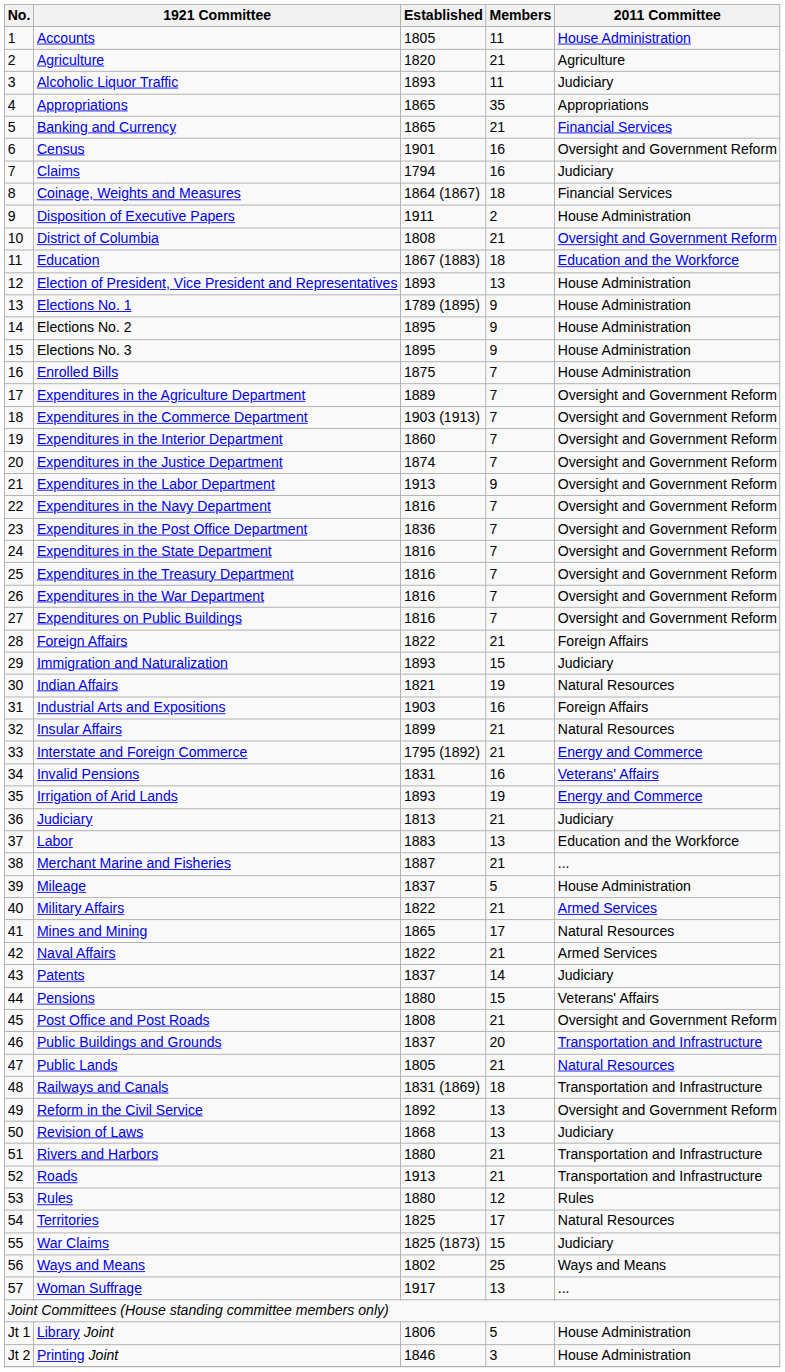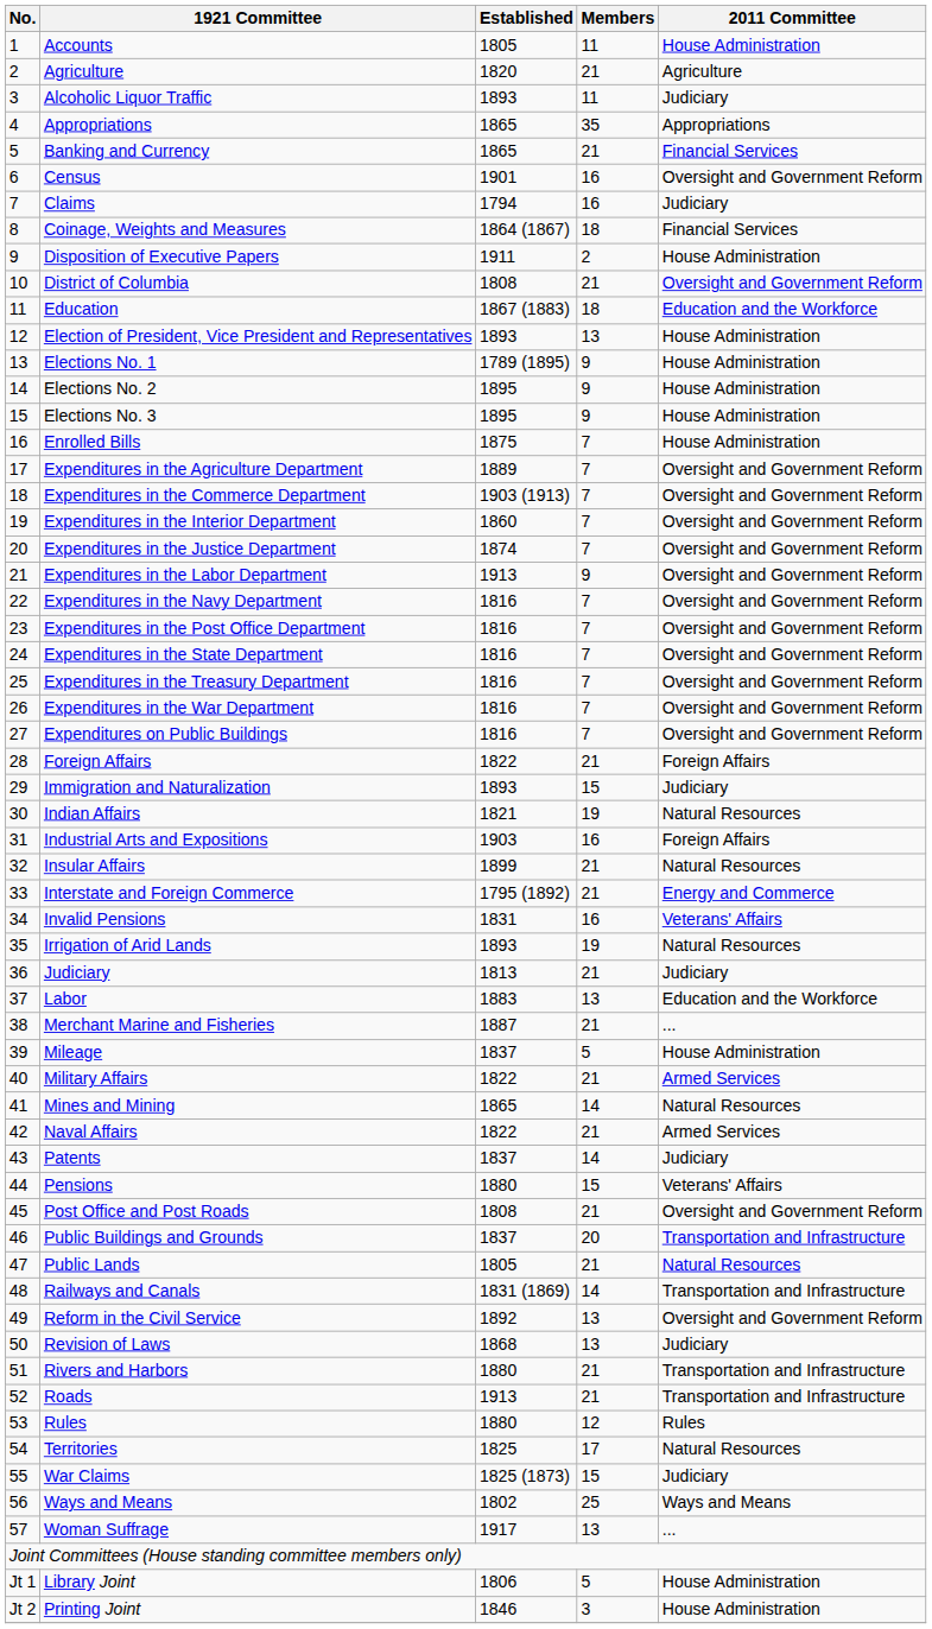Expenditures in the Post Office Department | Established: 1836 -> 1816
Irrigation of Arid Lands | 2011 Committee: Energy and Commerce -> Natural Resources
Mines and Mining | Members: 17 -> 14
Railways and Canals | Members: 18 -> 14
